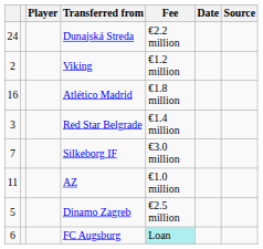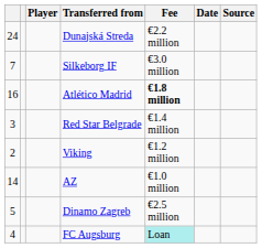rows swapped: Viking <-> Silkeborg IF
Atlético Madrid | Fee: normal -> bold
AZ | column 1: 11 -> 14
FC Augsburg | column 1: 6 -> 4
